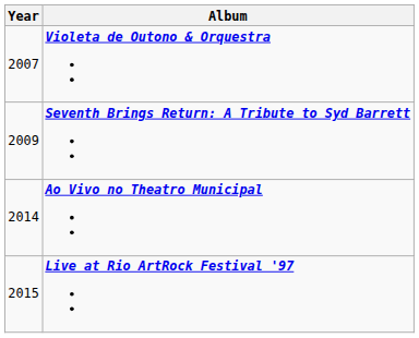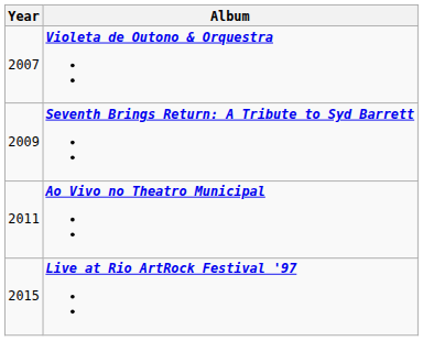Ao Vivo no Theatro Municipal | Year: 2014 -> 2011
